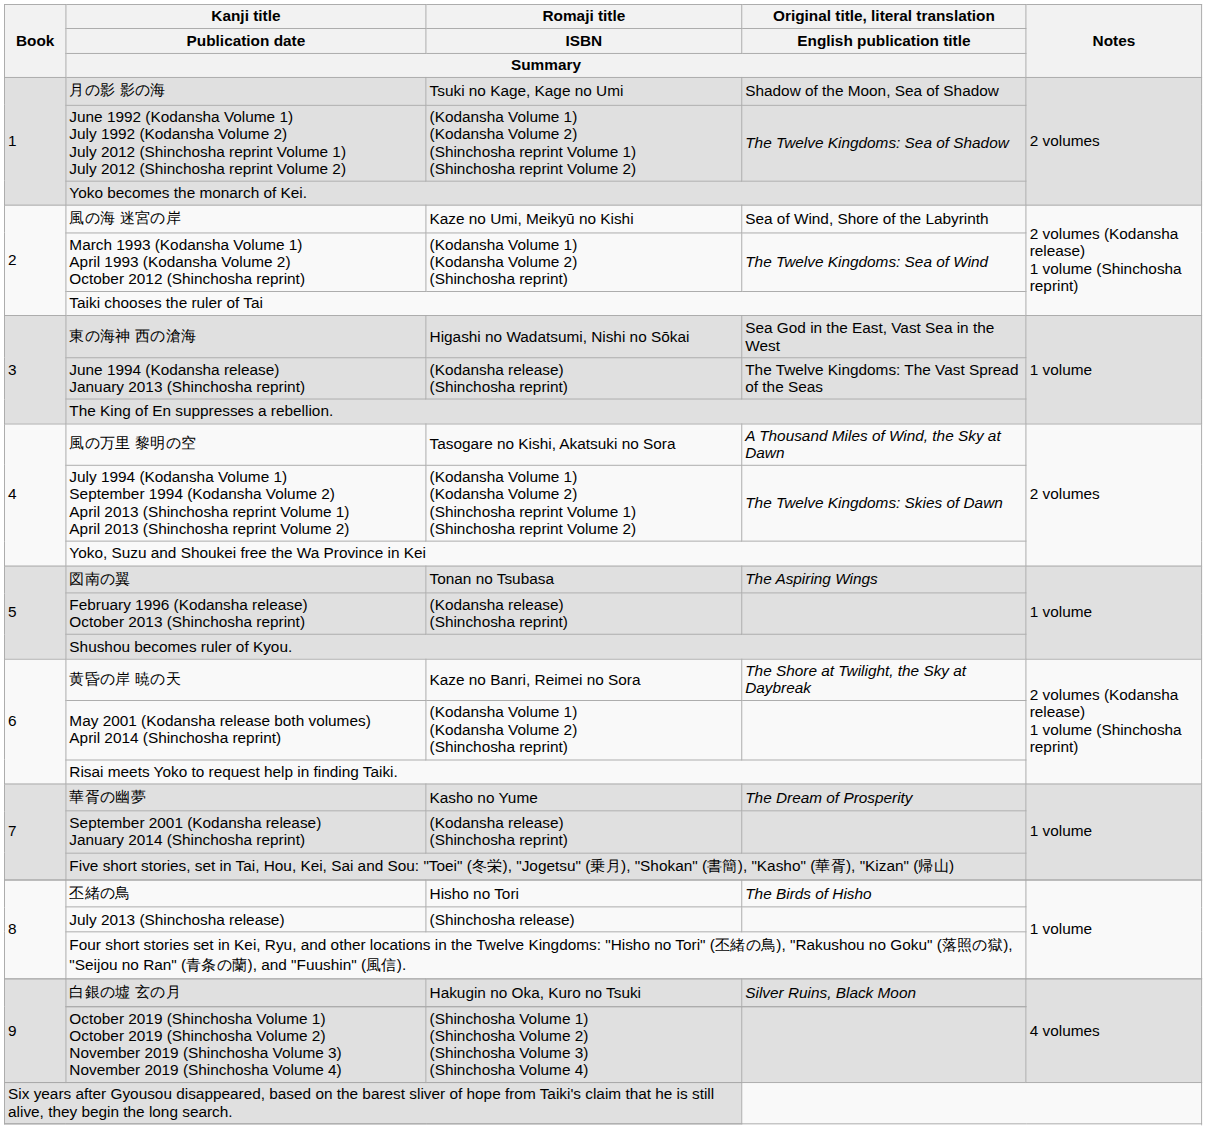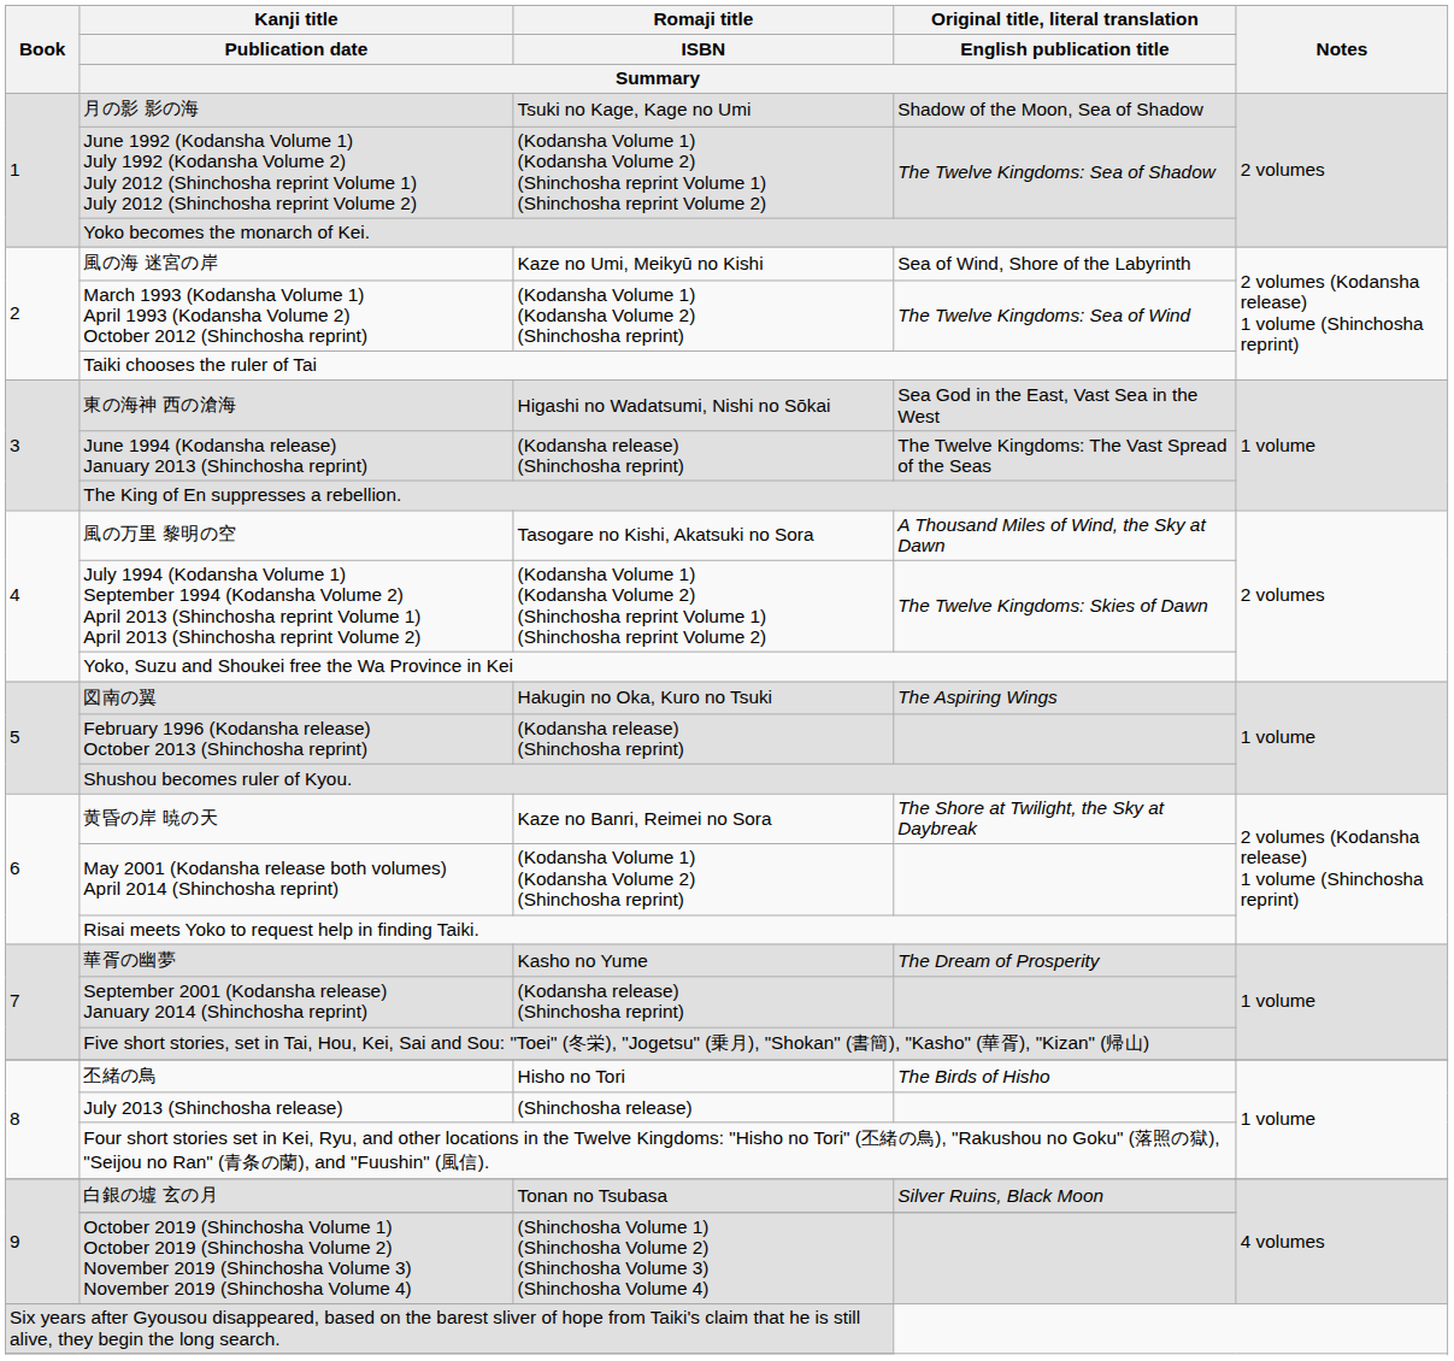図南の翼 | Romaji title / ISBN / Summary: Tonan no Tsubasa -> Hakugin no Oka, Kuro no Tsuki
白銀の墟 玄の月 | Romaji title / ISBN / Summary: Hakugin no Oka, Kuro no Tsuki -> Tonan no Tsubasa
